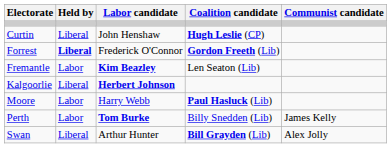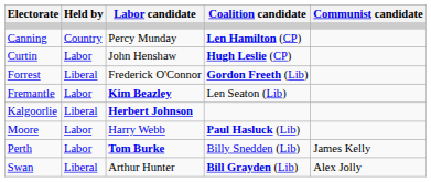+ row: Canning | Country | Percy Munday | Len Hamilton (CP)
Curtin | Held by: Liberal -> Labor
Forrest | Held by: bold -> normal
